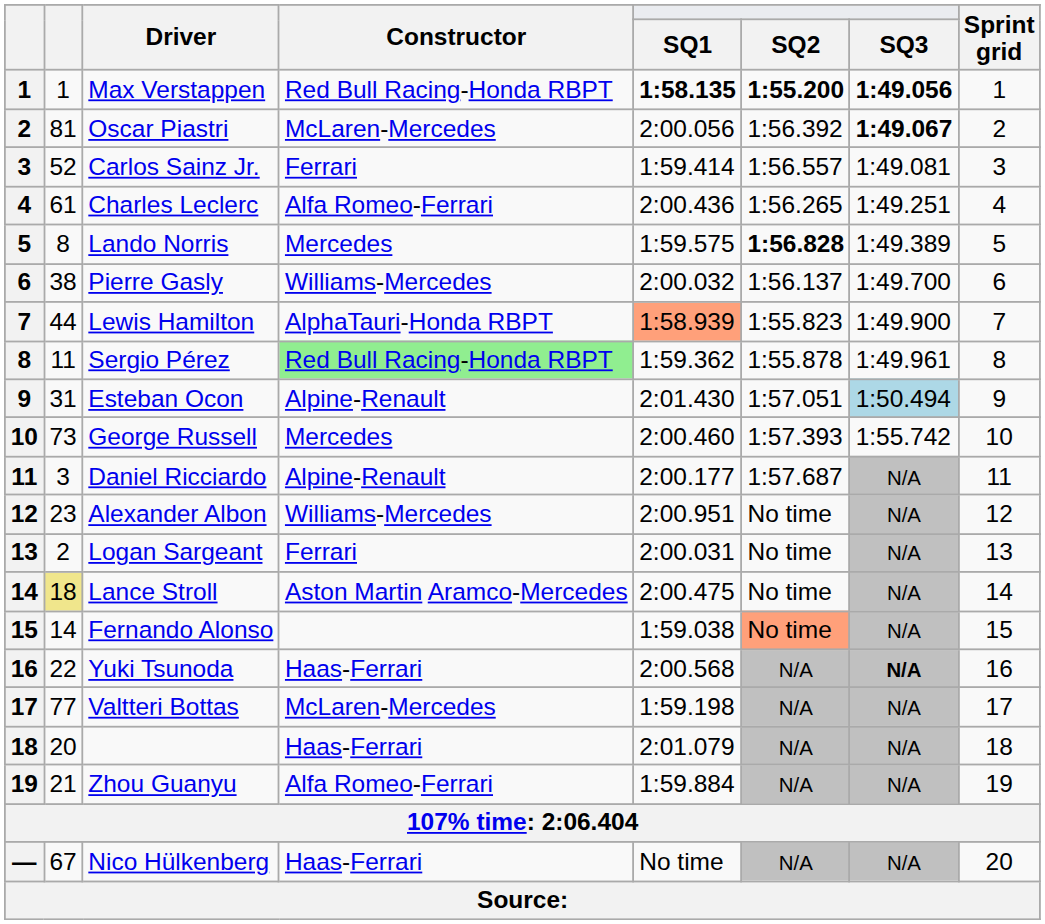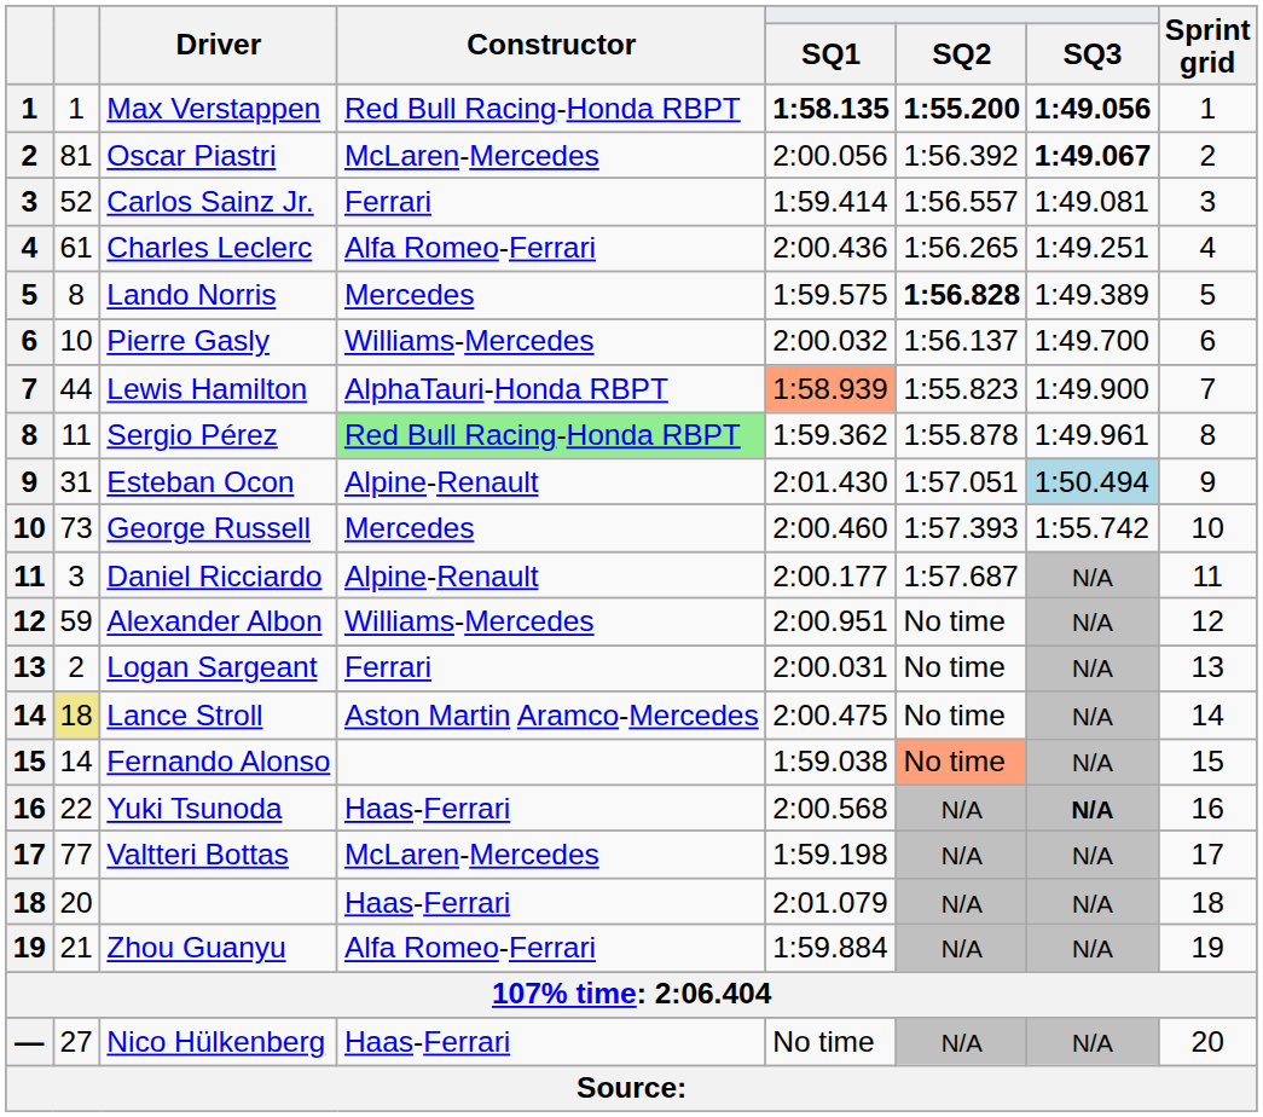Pierre Gasly | column 2: 38 -> 10
Alexander Albon | column 2: 23 -> 59
Nico Hülkenberg | column 2: 67 -> 27
